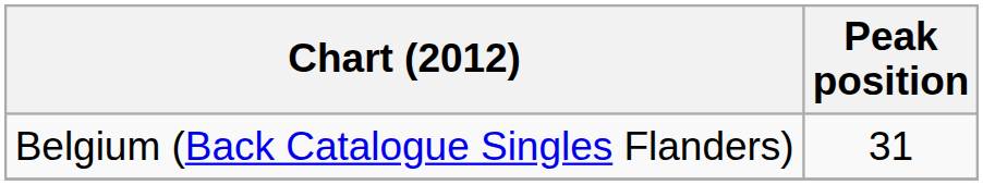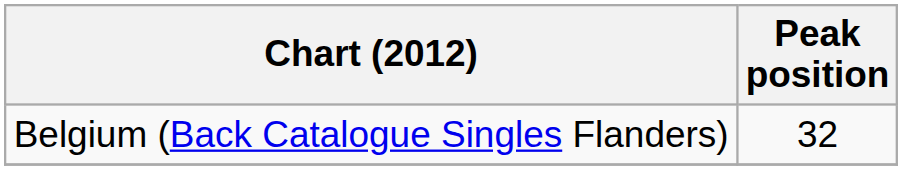Belgium (Back Catalogue Singles Flanders) | Peak position: 31 -> 32
